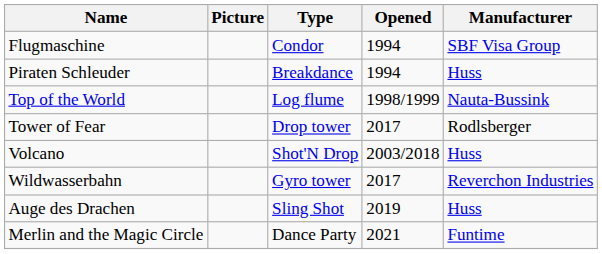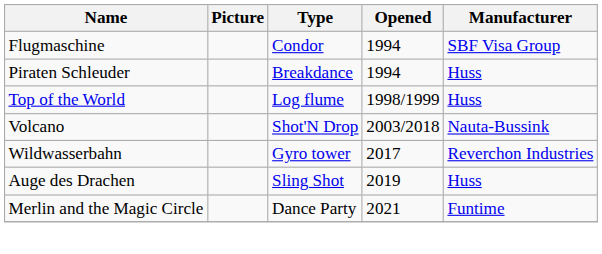Top of the World | Manufacturer: Nauta-Bussink -> Huss
- row: Tower of Fear | Drop tower | 2017 | Rodlsberger
Volcano | Manufacturer: Huss -> Nauta-Bussink
